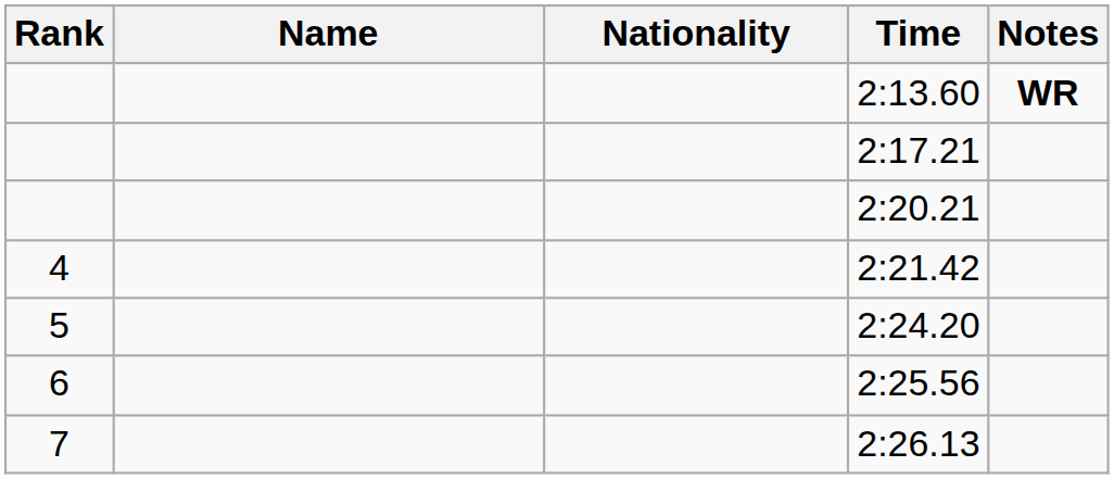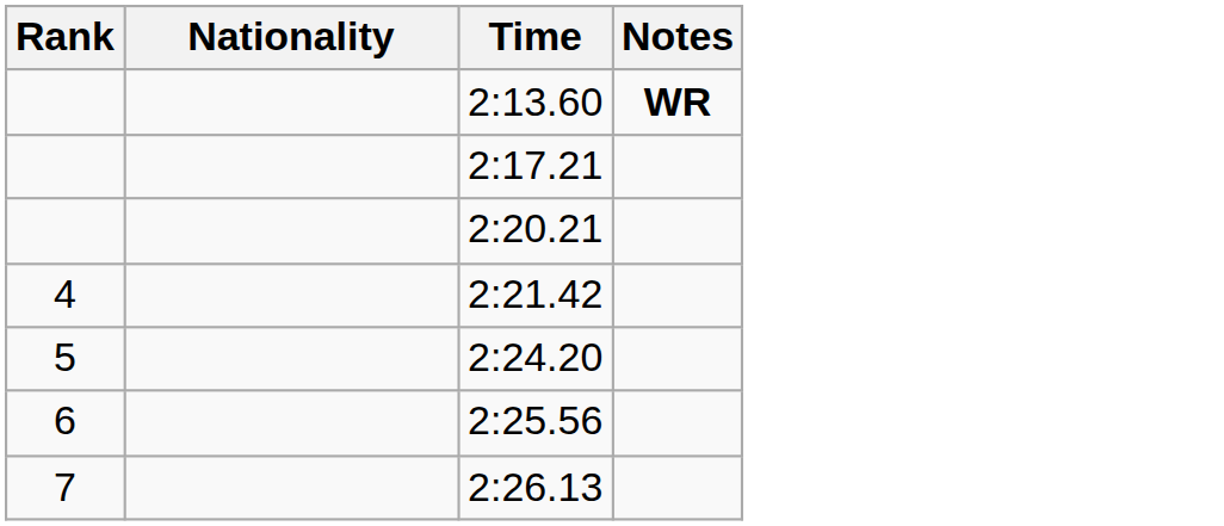- column: Name
